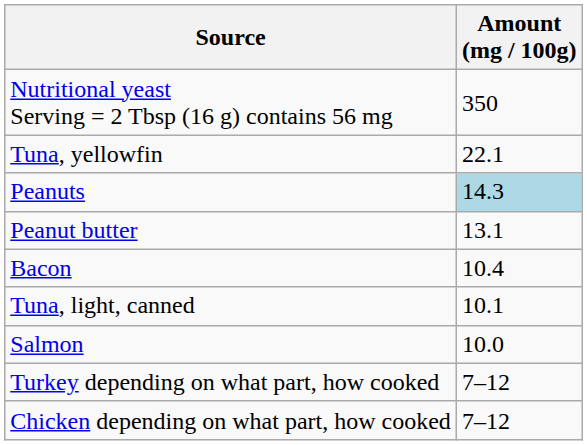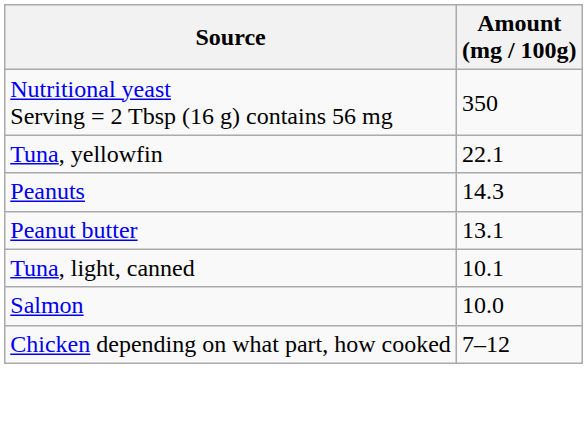Peanuts | Amount (mg / 100g): lightblue background -> no background
- row: Bacon | 10.4
- row: Turkey depending on what part, how cooked | 7–12
